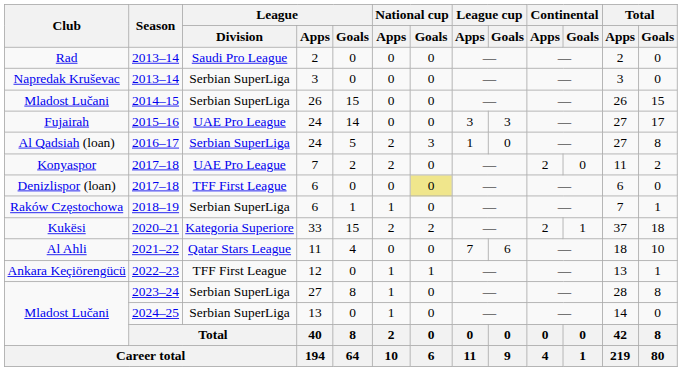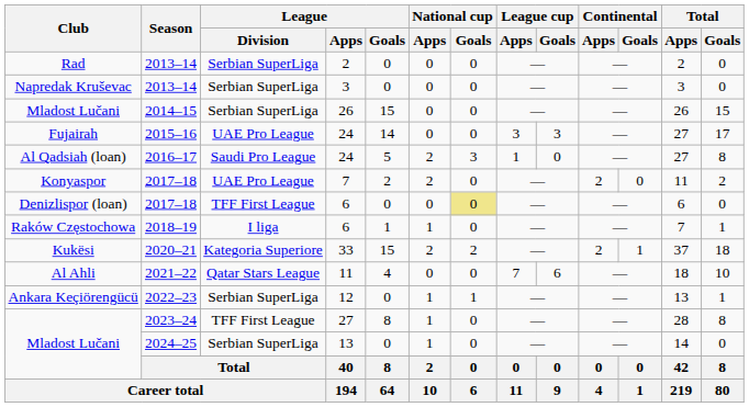Rad | League / Division: Saudi Pro League -> Serbian SuperLiga
Al Qadsiah (loan) | League / Division: Serbian SuperLiga -> Saudi Pro League
Raków Częstochowa | League / Division: Serbian SuperLiga -> I liga
Ankara Keçiörengücü | League / Division: TFF First League -> Serbian SuperLiga
Mladost Lučani / 2023–24 | League / Division: Serbian SuperLiga -> TFF First League
